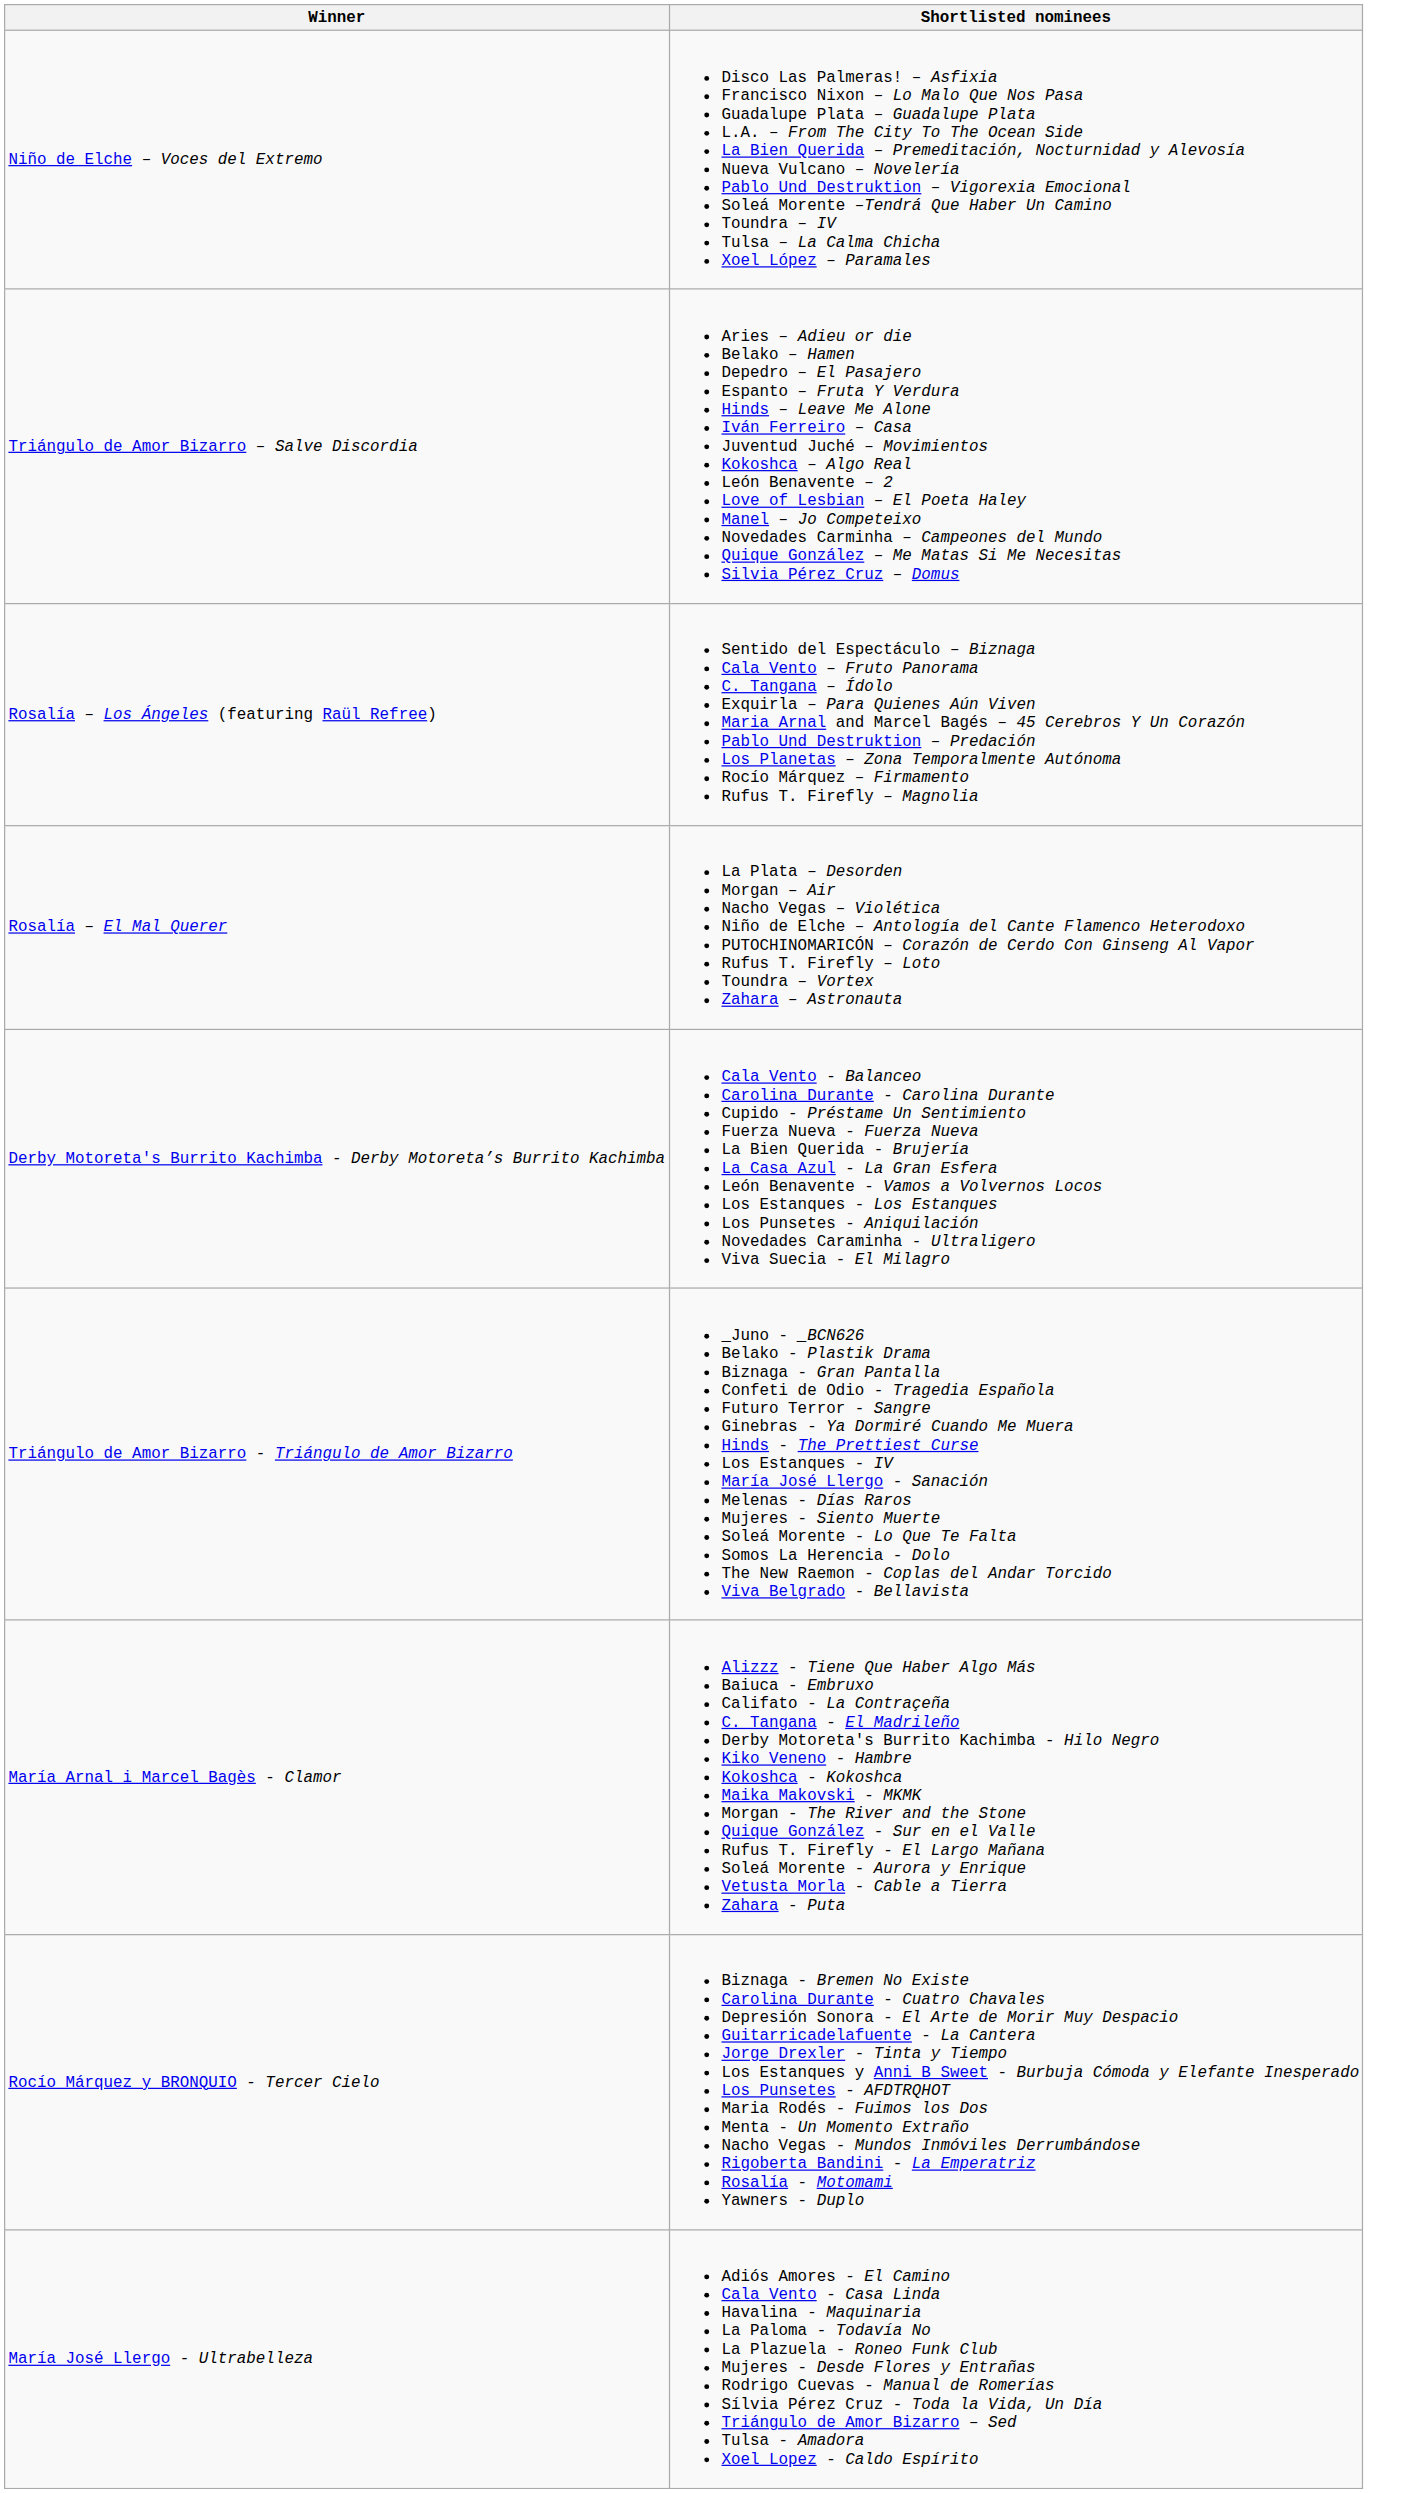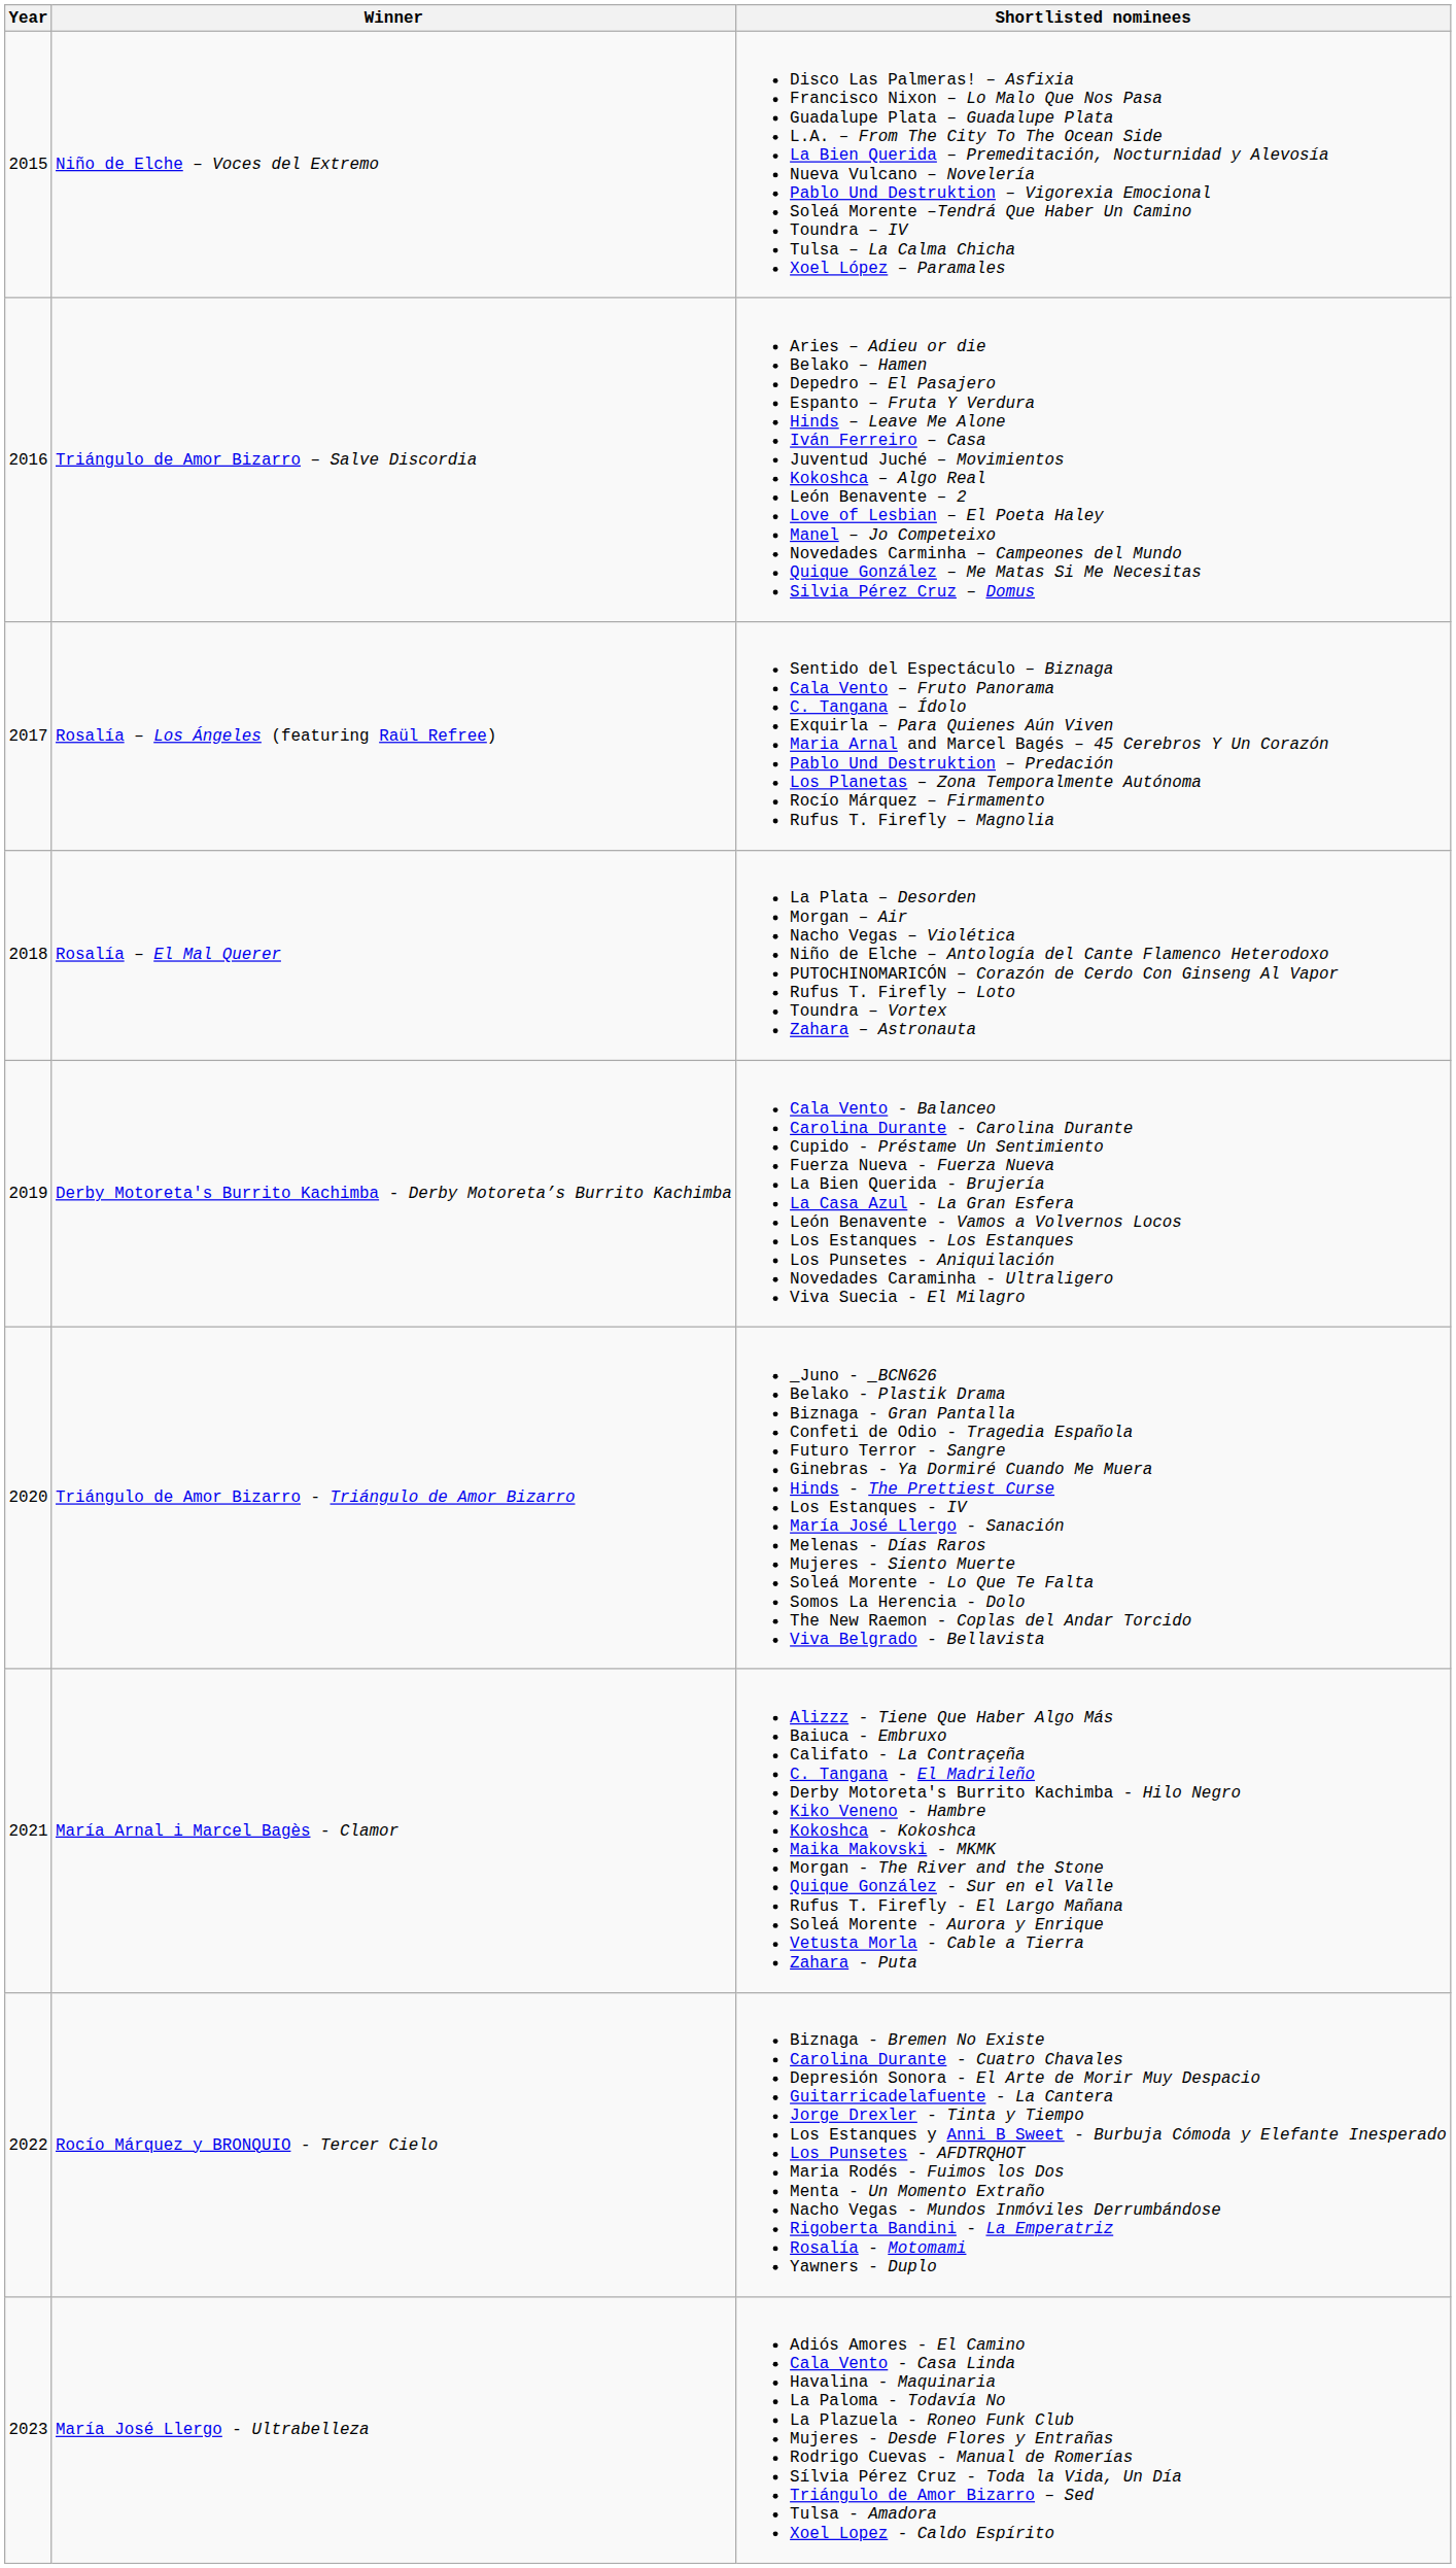+ column: Year | 2015 | 2016 | 2017 | 2018 | 2019 | 2020 | 2021 | 2022 | 2023
